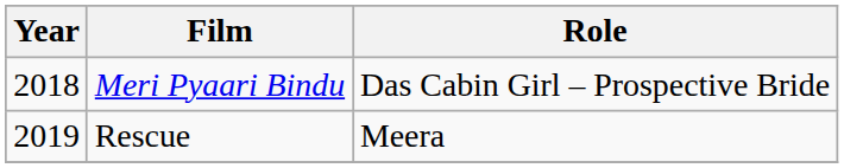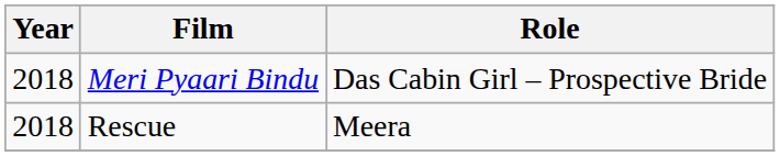Rescue | Year: 2019 -> 2018
